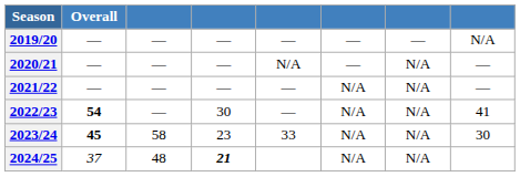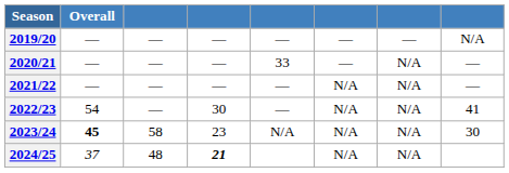2020/21 | column 5: N/A -> 33
2022/23 | Overall: bold -> normal
2023/24 | column 5: 33 -> N/A
